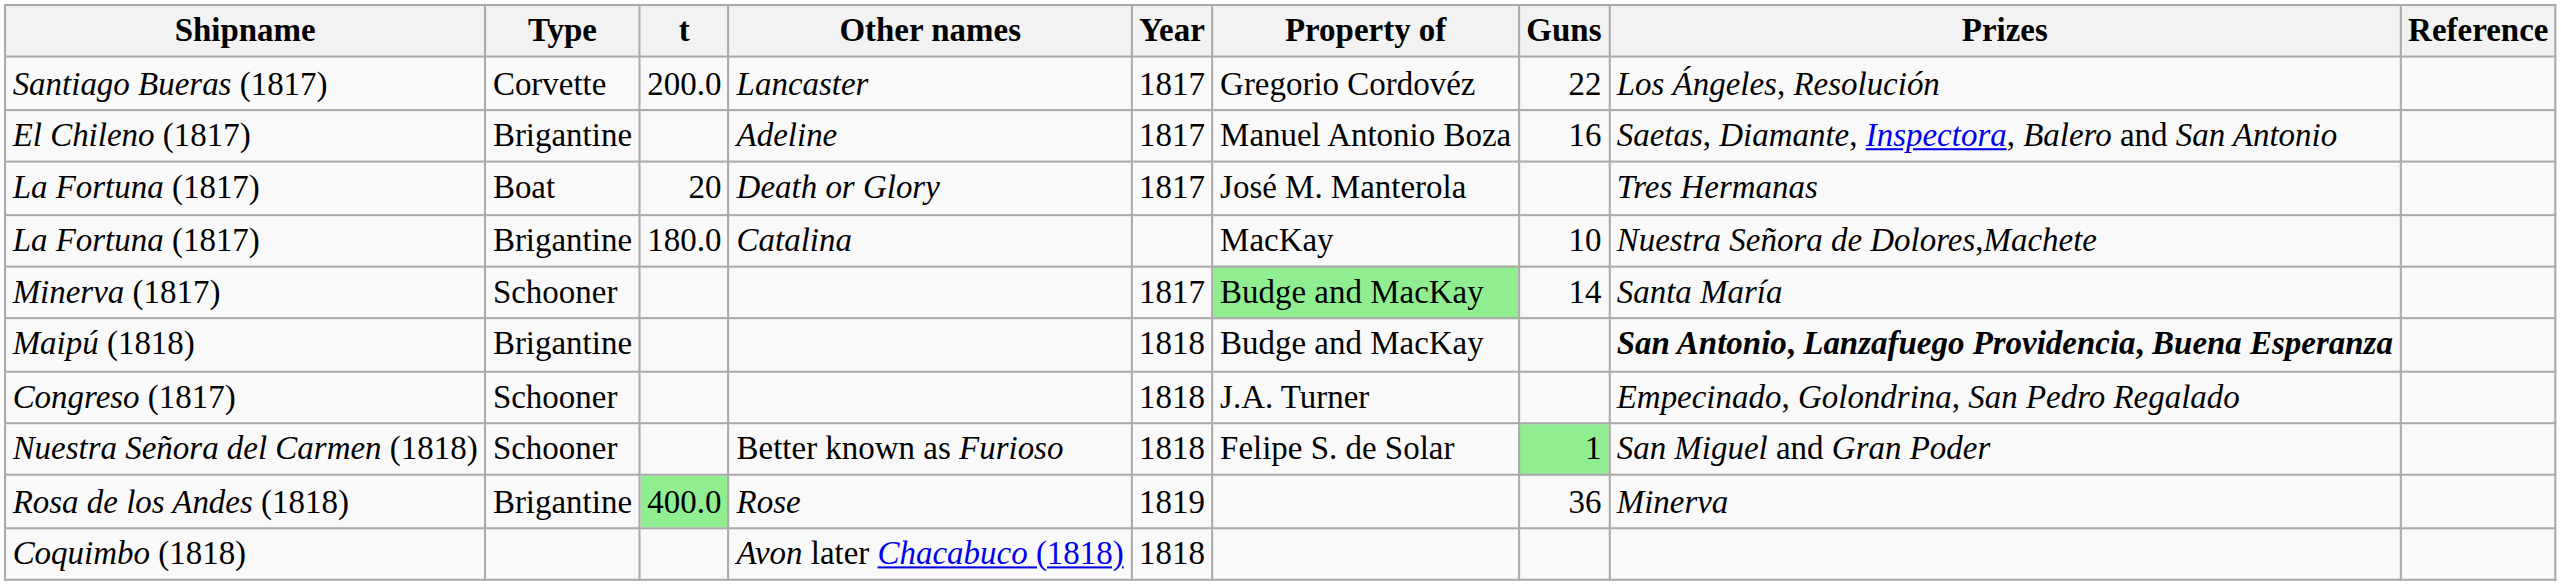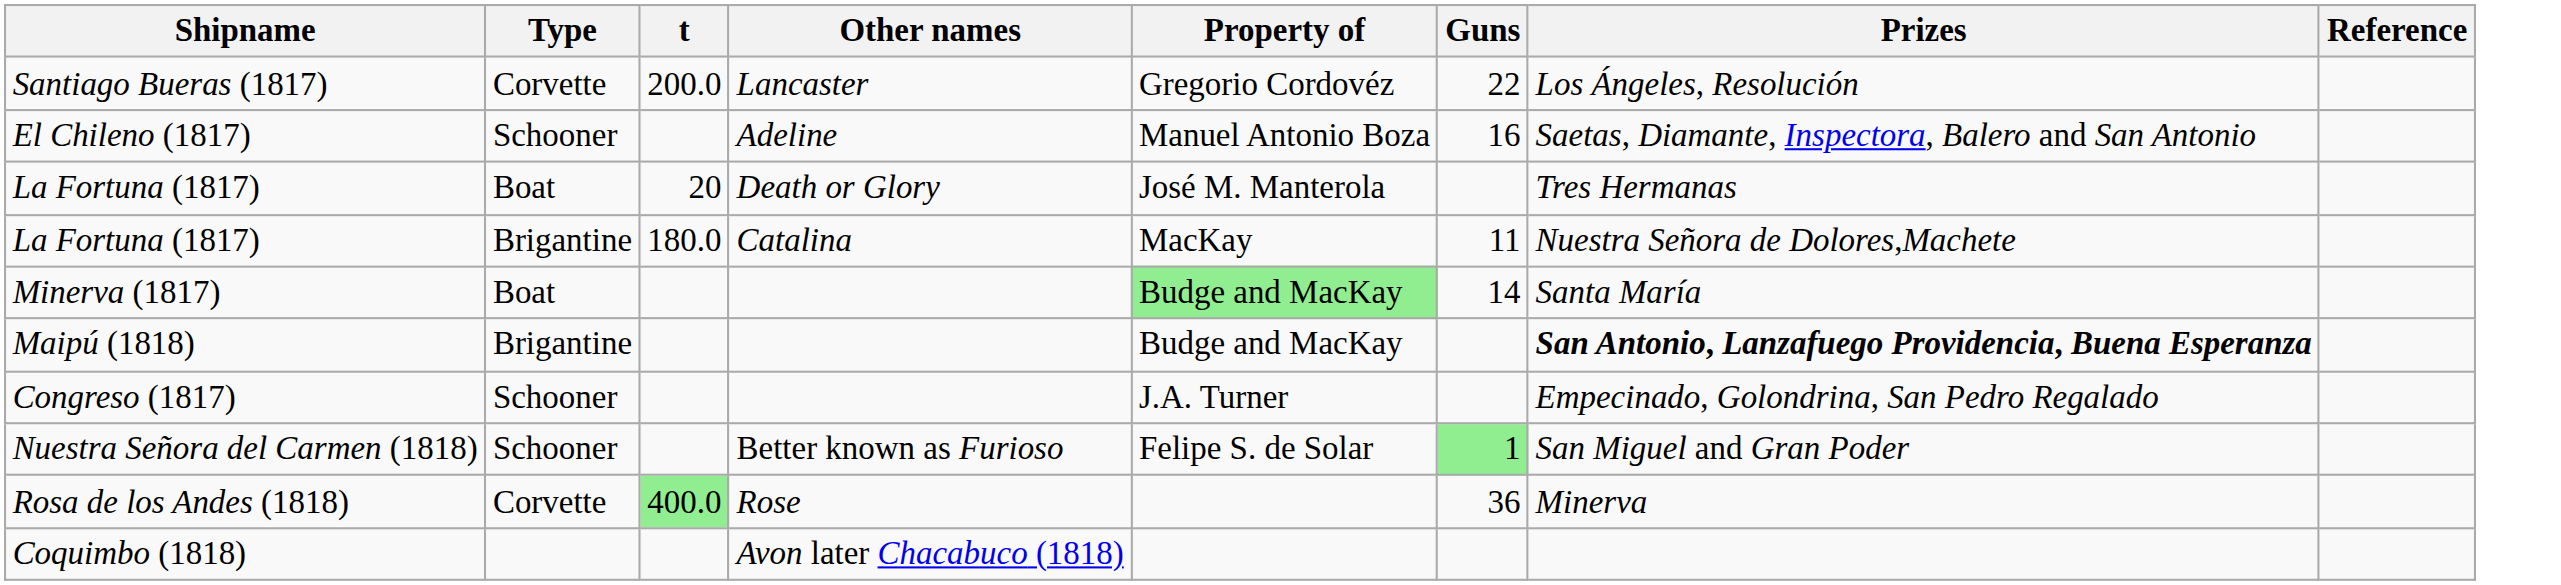- column: Year | 1817 | 1817 | 1817 | 1817 | 1818 | 1818 | 1818 | 1819 | 1818
El Chileno (1817) | Type: Brigantine -> Schooner
La Fortuna (1817) / Catalina | Guns: 10 -> 11
Minerva (1817) | Type: Schooner -> Boat
Rosa de los Andes (1818) | Type: Brigantine -> Corvette
